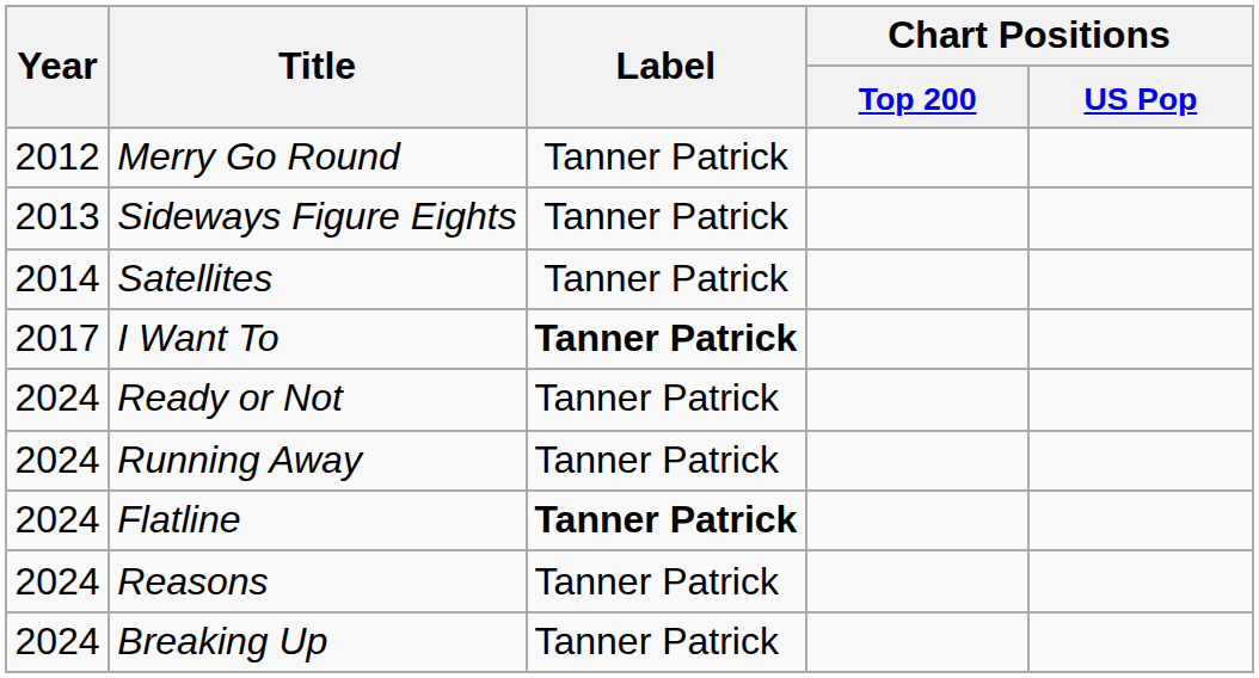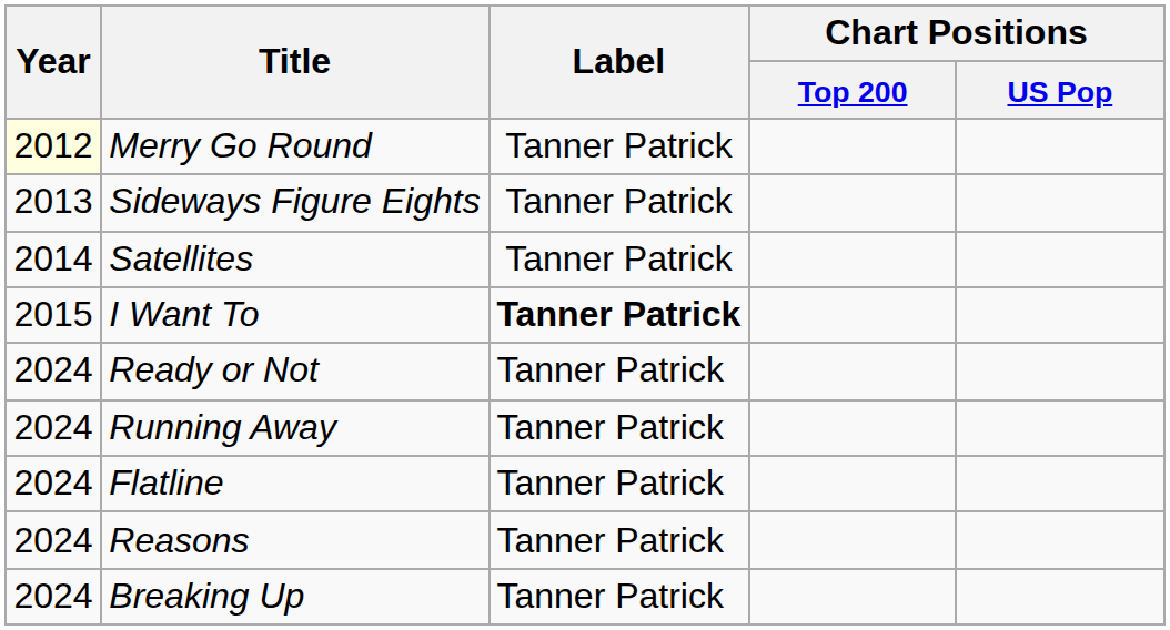Merry Go Round | Year: no background -> lightyellow background
I Want To | Year: 2017 -> 2015
Flatline | Label: bold -> normal
